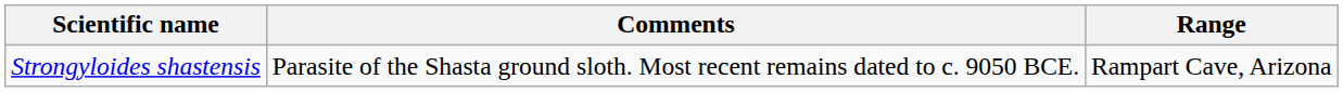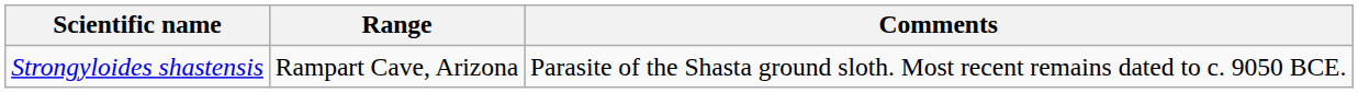columns swapped: Range <-> Comments
